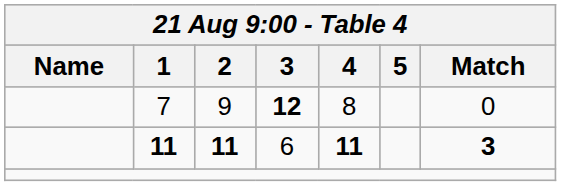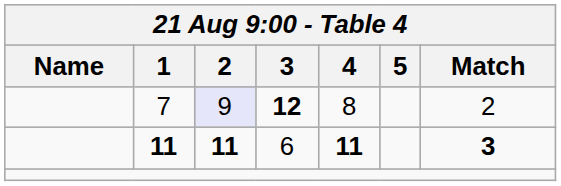7 | 2: no background -> lavender background
7 | Match: 0 -> 2
